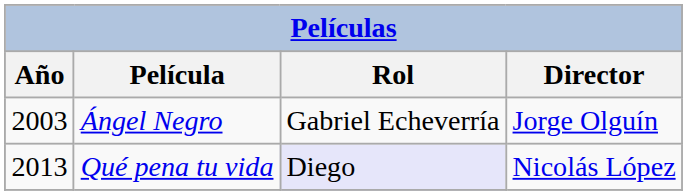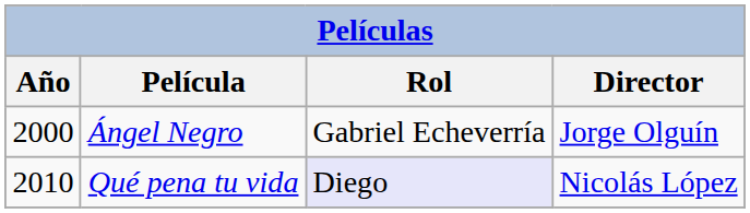Ángel Negro | Año: 2003 -> 2000
Qué pena tu vida | Año: 2013 -> 2010
